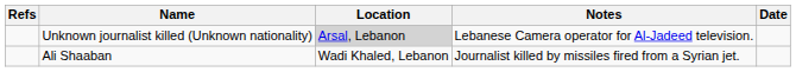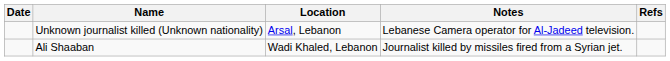columns swapped: Date <-> Refs
Unknown journalist killed (Unknown nationality) | Location: lightgrey background -> no background
